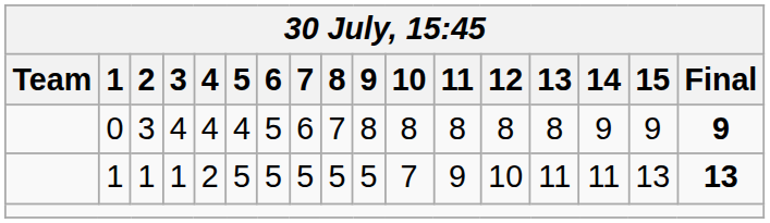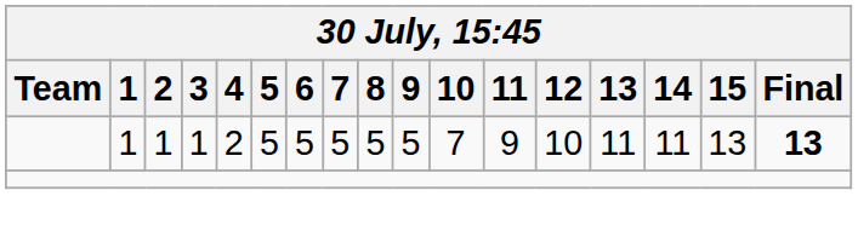- row: 0 | 3 | 4 | 4 | 4 | 5 | 6 | 7 | 8 | 8 | 8 | 8 | 8 | 9 | 9 | 9
